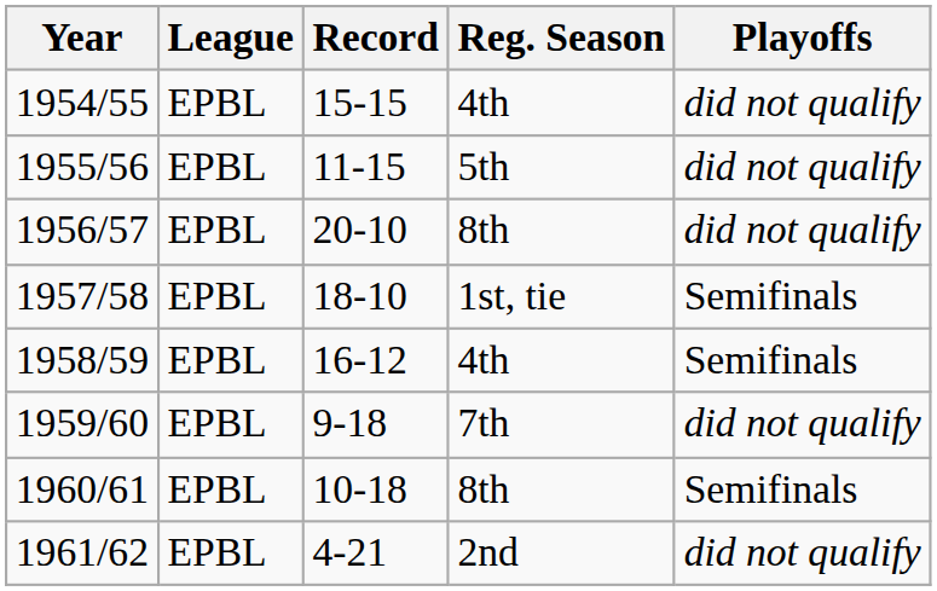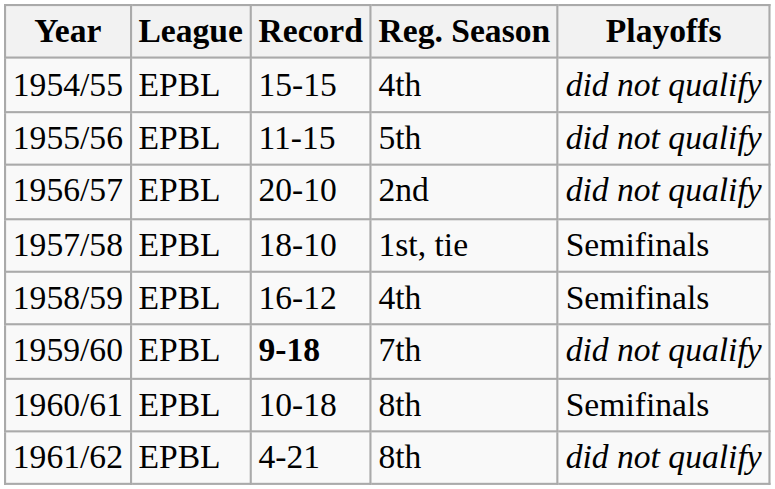1956/57 | Reg. Season: 8th -> 2nd
1959/60 | Record: normal -> bold
1961/62 | Reg. Season: 2nd -> 8th
